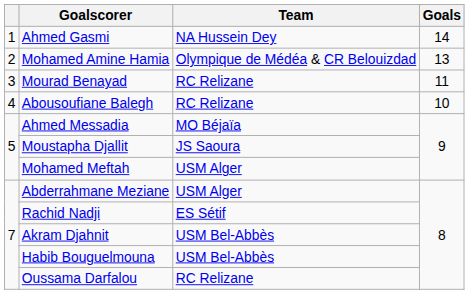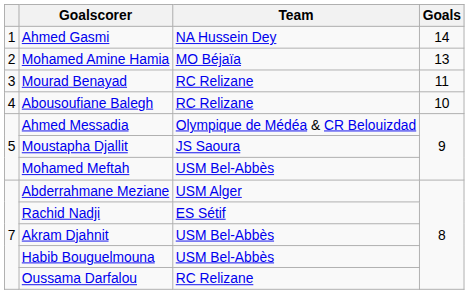Mohamed Amine Hamia | Team: Olympique de Médéa & CR Belouizdad -> MO Béjaïa
Ahmed Messadia | Team: MO Béjaïa -> Olympique de Médéa & CR Belouizdad
Mohamed Meftah | Team: USM Alger -> USM Bel-Abbès
